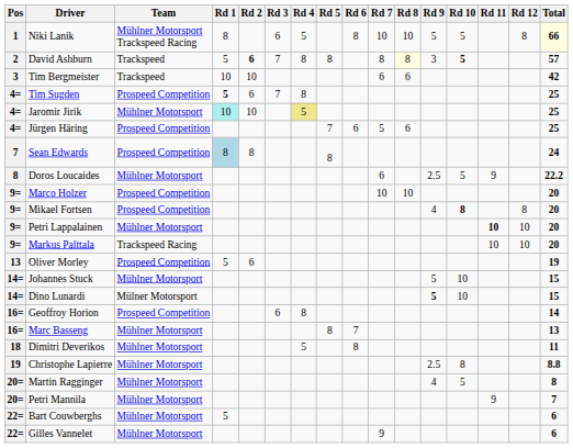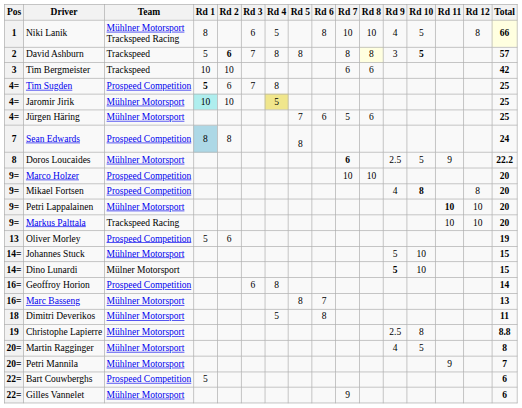Niki Lanik | Rd 9: 5 -> 4
Jürgen Häring | Team: Prospeed Competition -> Mühlner Motorsport
Doros Loucaides | Rd 7: normal -> bold
Bart Couwberghs | Team: Mühlner Motorsport -> Prospeed Competition
